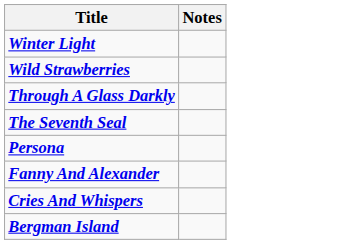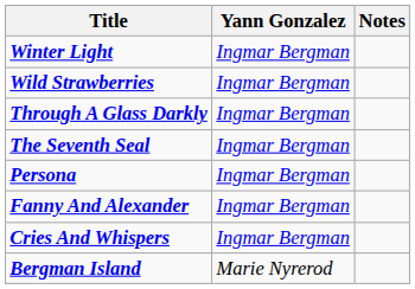+ column: Yann Gonzalez | Ingmar Bergman | Ingmar Bergman | Ingmar Bergman | Ingmar Bergman | Ingmar Bergman | Ingmar Bergman | Ingmar Bergman | Marie Nyrerod
